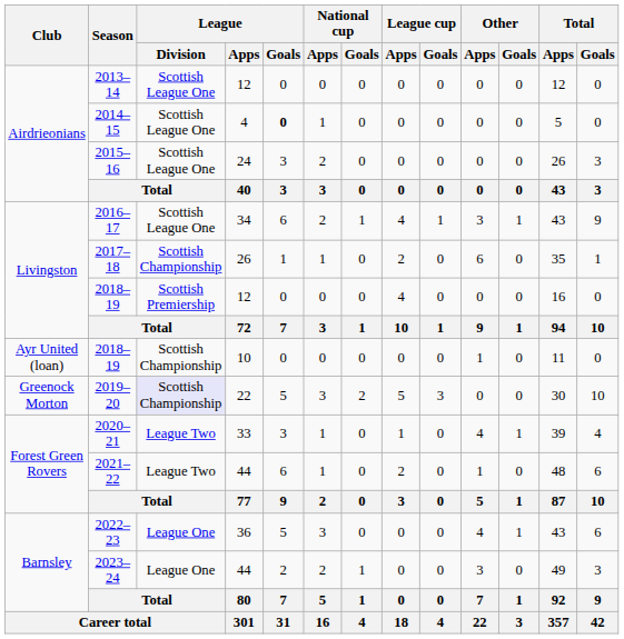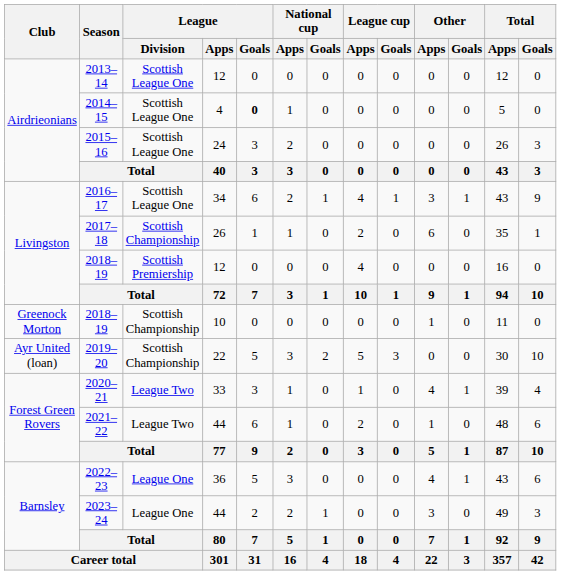2018–19 / 10 | Club: Ayr United (loan) -> Greenock Morton
2019–20 | Club: Greenock Morton -> Ayr United (loan)
2019–20 | League / Division: lavender background -> no background
